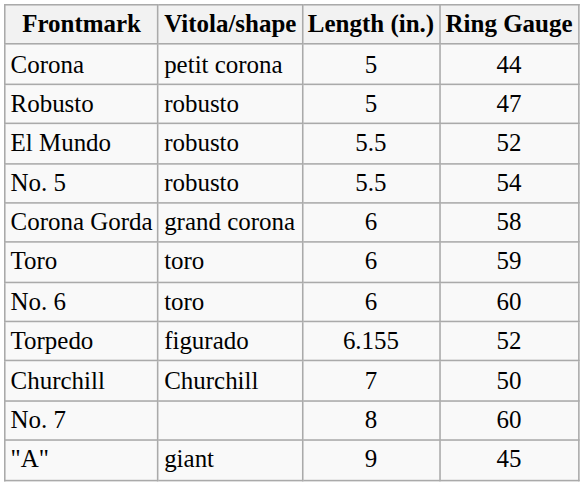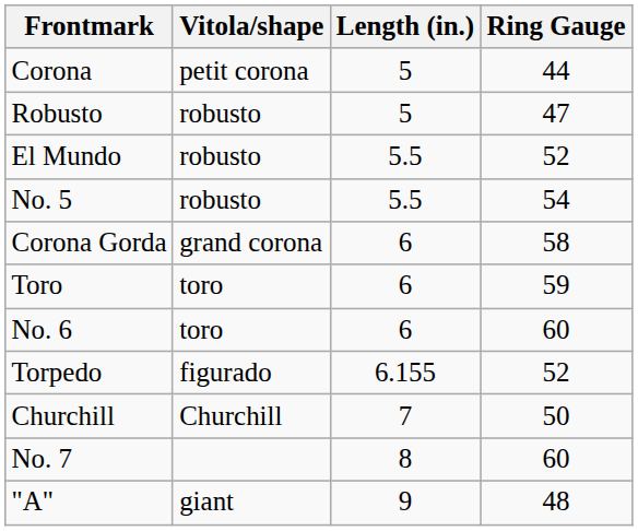"A" | Ring Gauge: 45 -> 48
